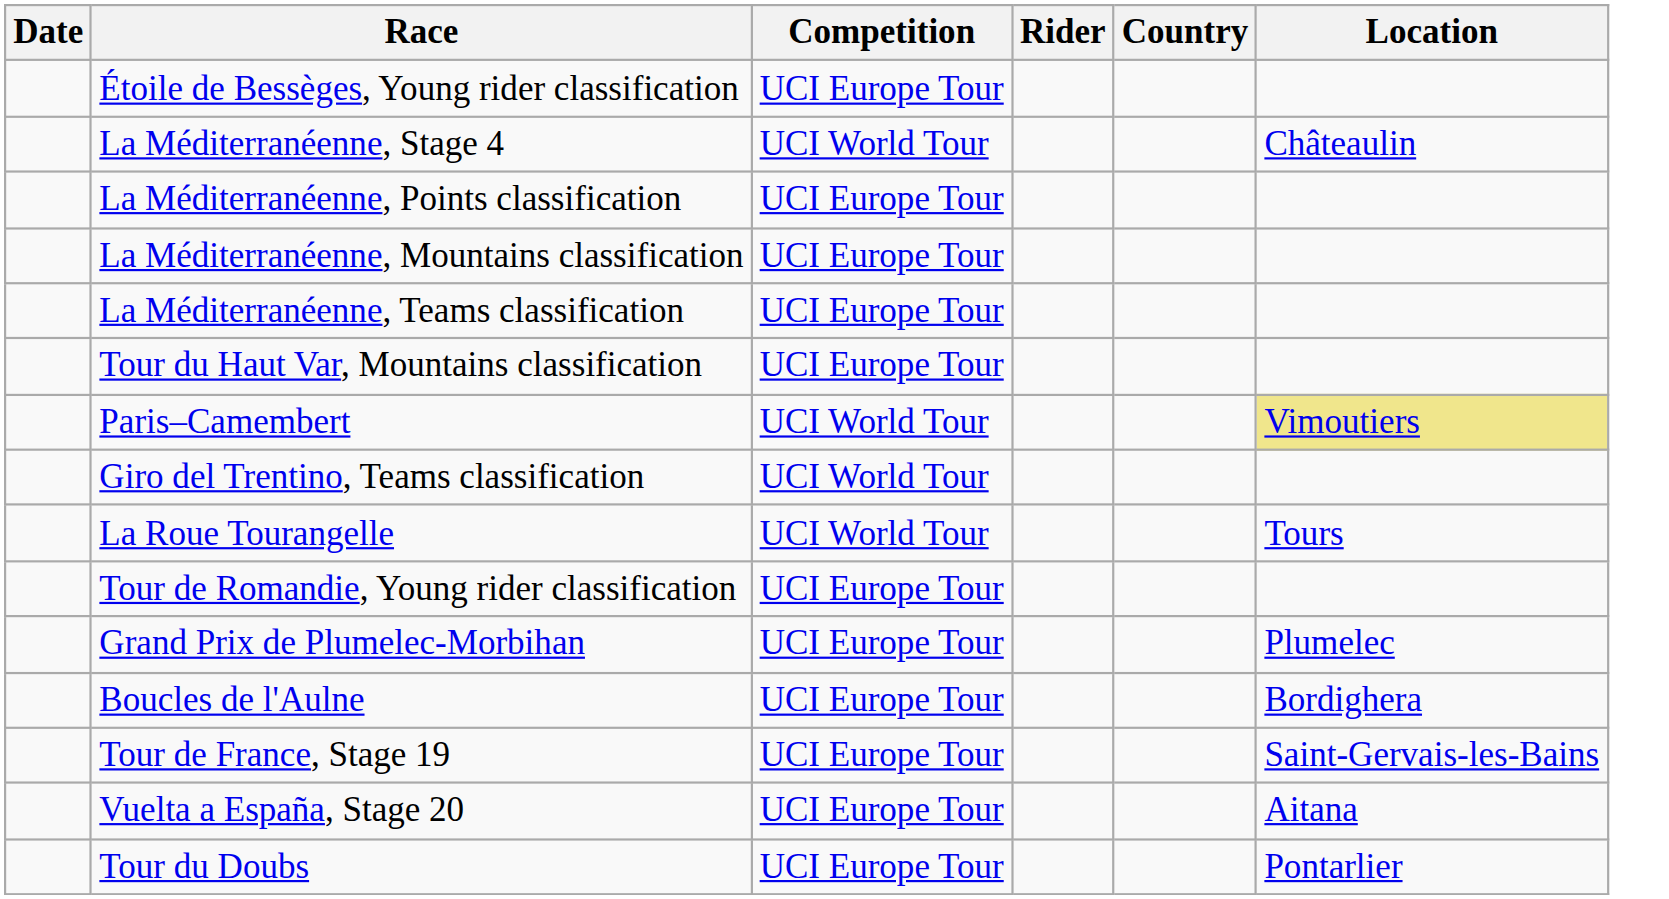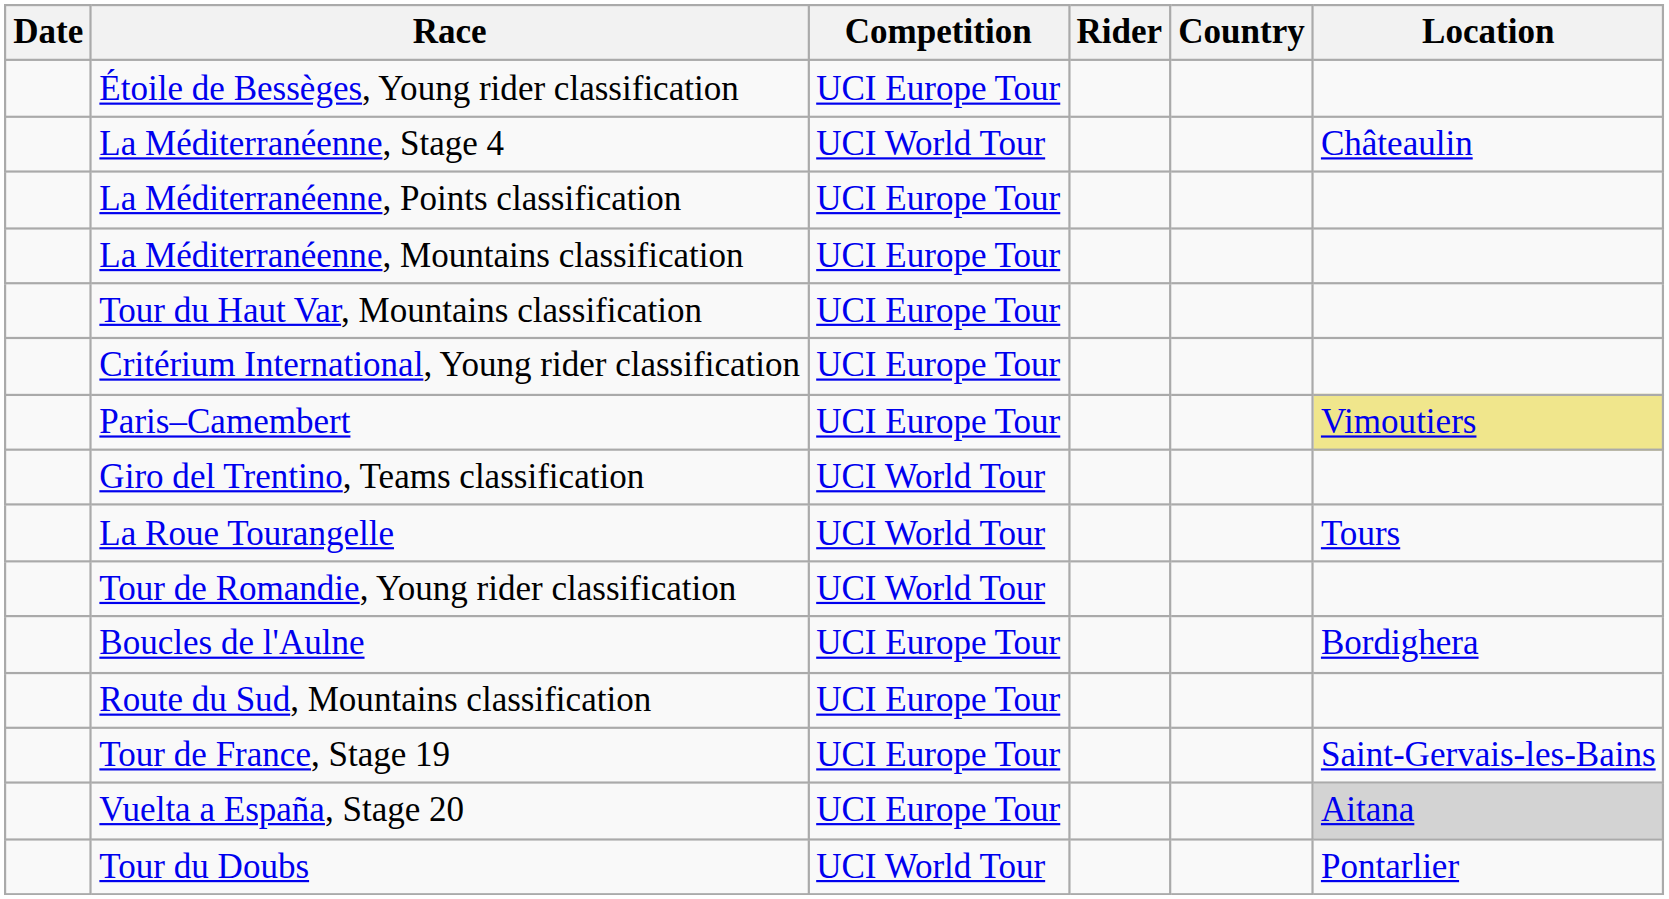- row: La Méditerranéenne, Teams classification | UCI Europe Tour
+ row: Critérium International, Young rider classification | UCI Europe Tour
Paris–Camembert | Competition: UCI World Tour -> UCI Europe Tour
Tour de Romandie, Young rider classification | Competition: UCI Europe Tour -> UCI World Tour
- row: Grand Prix de Plumelec-Morbihan | UCI Europe Tour | Plumelec
+ row: Route du Sud, Mountains classification | UCI Europe Tour
Vuelta a España, Stage 20 | Location: no background -> lightgrey background
Tour du Doubs | Competition: UCI Europe Tour -> UCI World Tour
